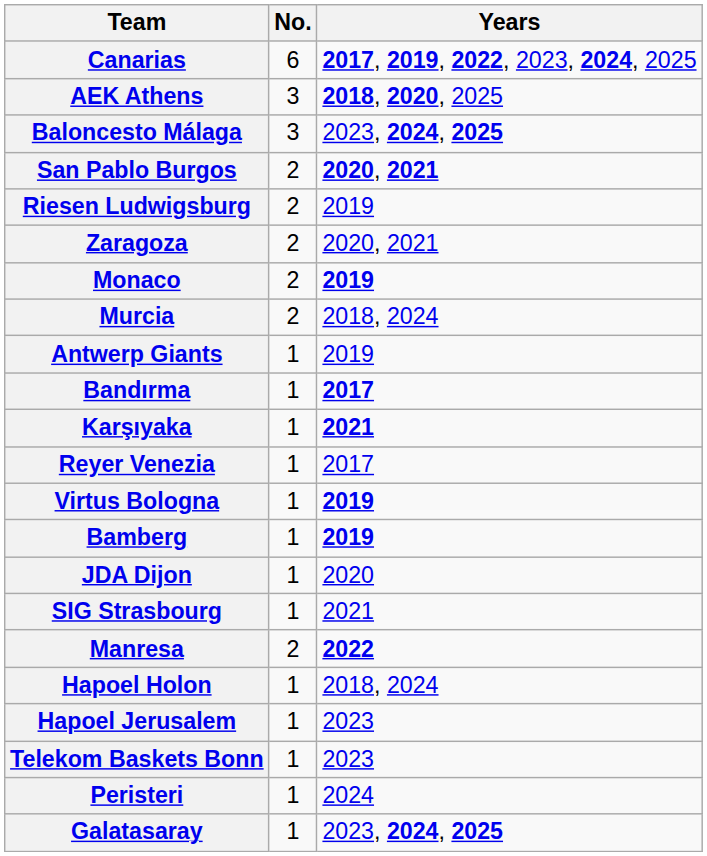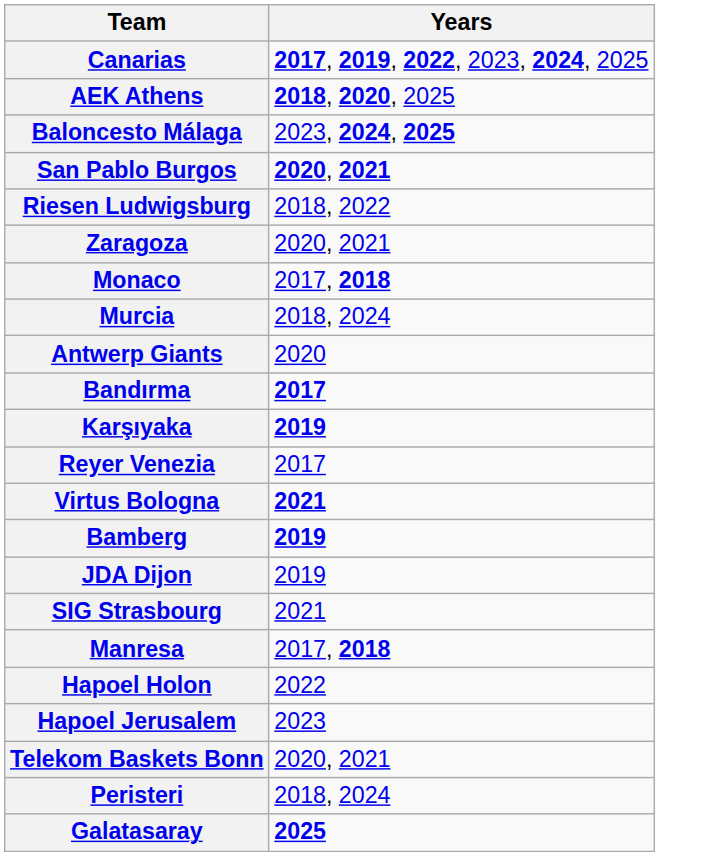- column: No. | 6 | 3 | 3 | 2 | 2 | 2 | 2 | 2 | 1 | 1 | 1 | 1 | 1 | 1 | 1 | 1 | 2 | 1 | 1 | 1 | 1 | 1
Riesen Ludwigsburg | Years: 2019 -> 2018, 2022
Monaco | Years: 2019 -> 2017, 2018
Antwerp Giants | Years: 2019 -> 2020
Karşıyaka | Years: 2021 -> 2019
Virtus Bologna | Years: 2019 -> 2021
JDA Dijon | Years: 2020 -> 2019
Manresa | Years: 2022 -> 2017, 2018
Hapoel Holon | Years: 2018, 2024 -> 2022
Telekom Baskets Bonn | Years: 2023 -> 2020, 2021
Peristeri | Years: 2024 -> 2018, 2024
Galatasaray | Years: 2023, 2024, 2025 -> 2025
